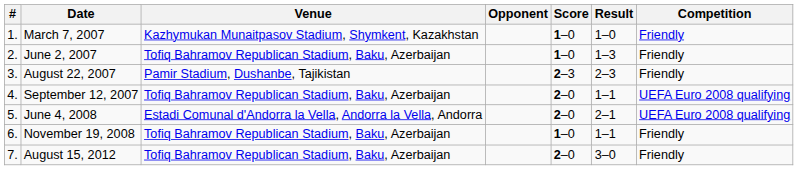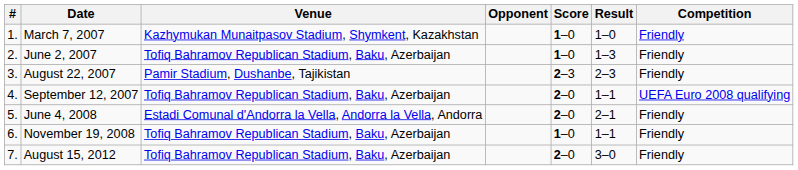June 4, 2008 | Competition: UEFA Euro 2008 qualifying -> Friendly
